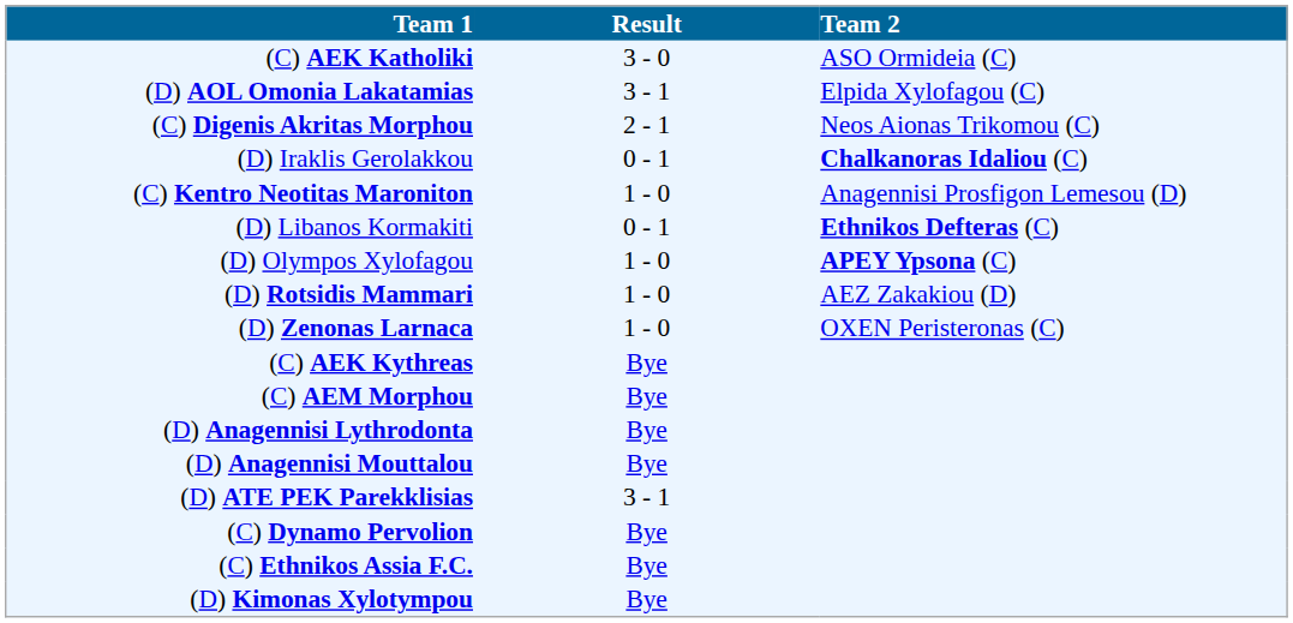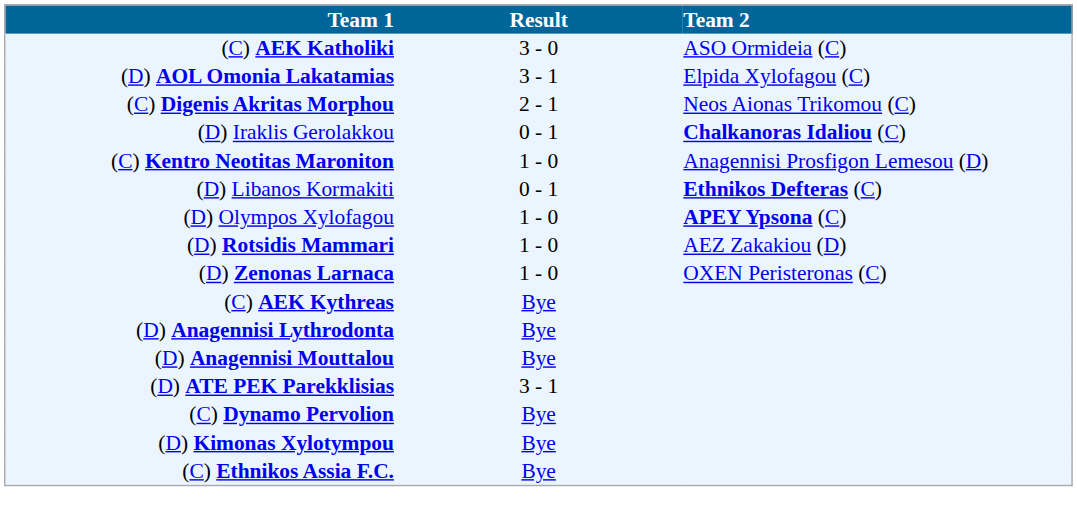- row: (C) AEM Morphou | Bye
rows swapped: (C) Ethnikos Assia F.C. <-> (D) Kimonas Xylotympou
